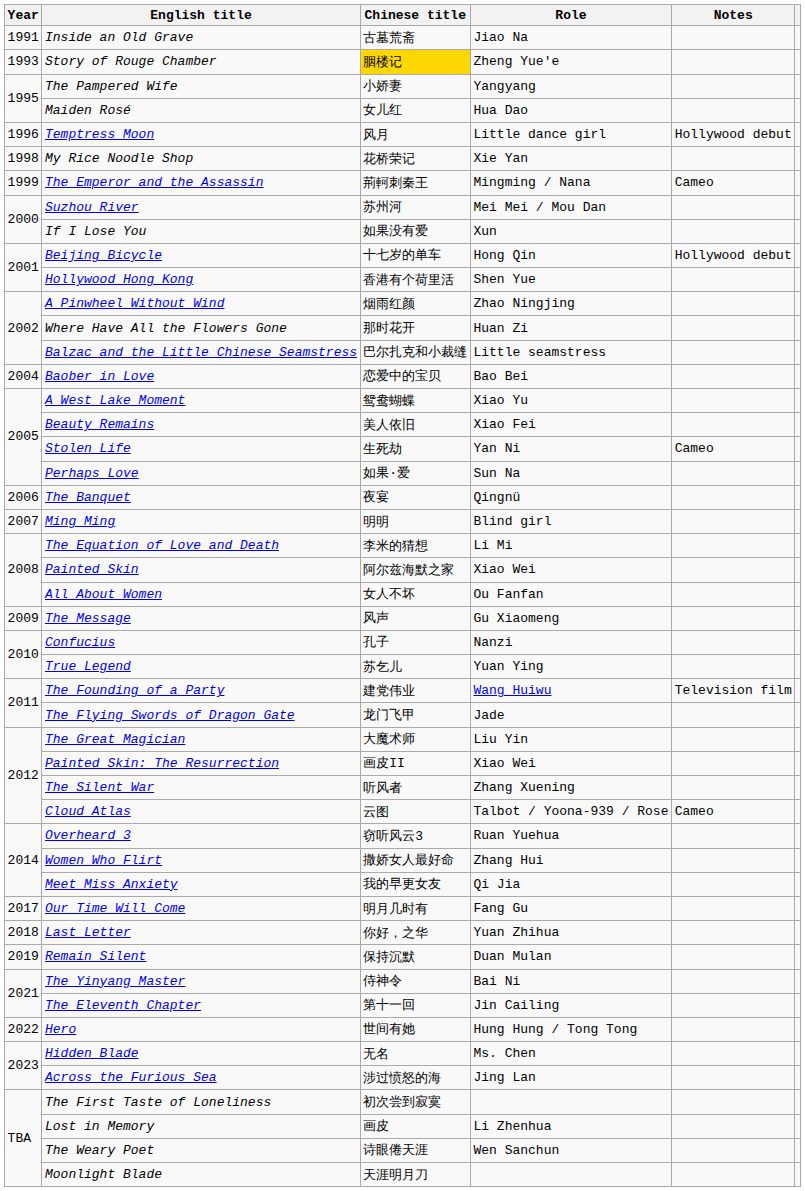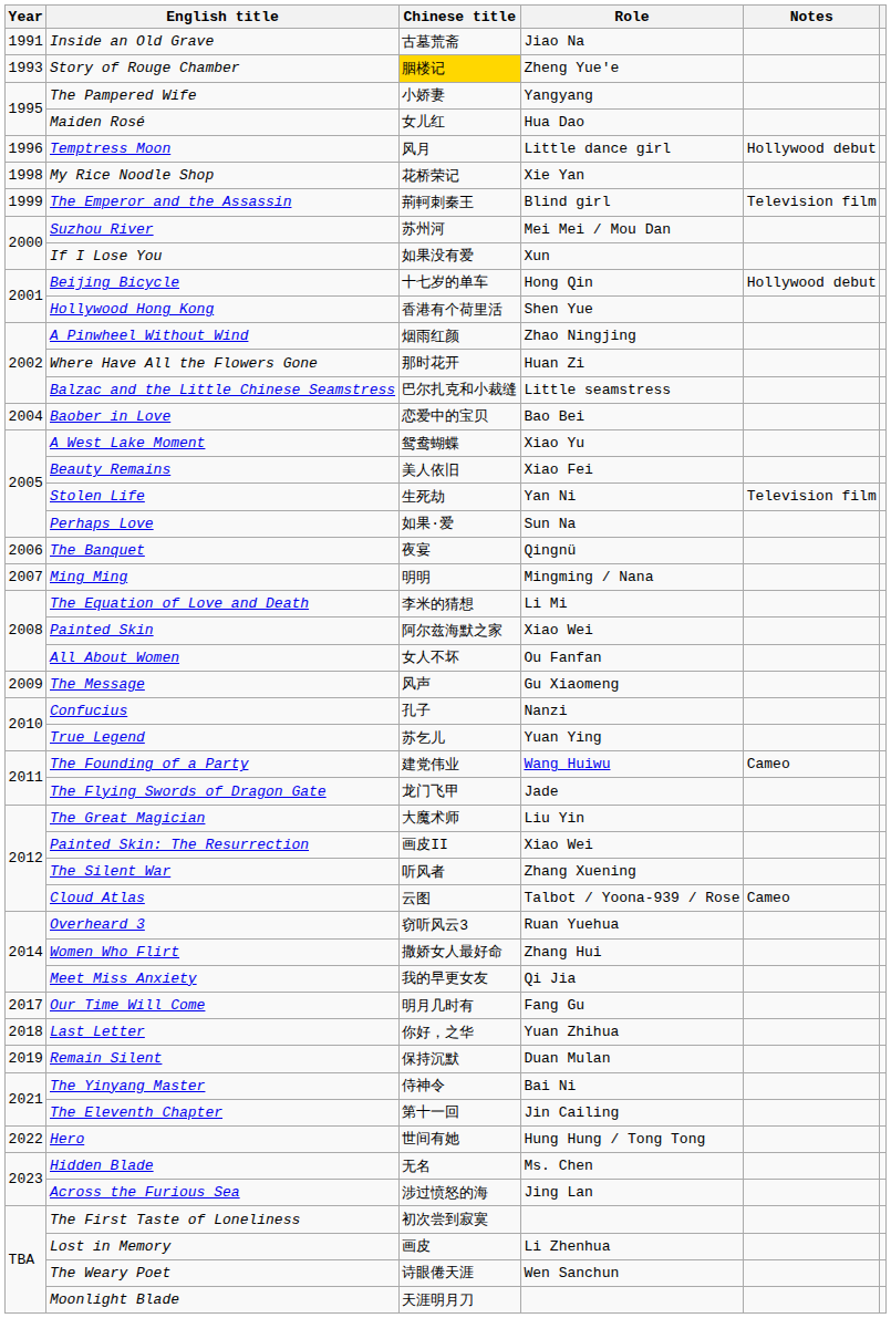The Emperor and the Assassin | Role: Mingming / Nana -> Blind girl
The Emperor and the Assassin | Notes: Cameo -> Television film
Stolen Life | Notes: Cameo -> Television film
Ming Ming | Role: Blind girl -> Mingming / Nana
The Founding of a Party | Notes: Television film -> Cameo
